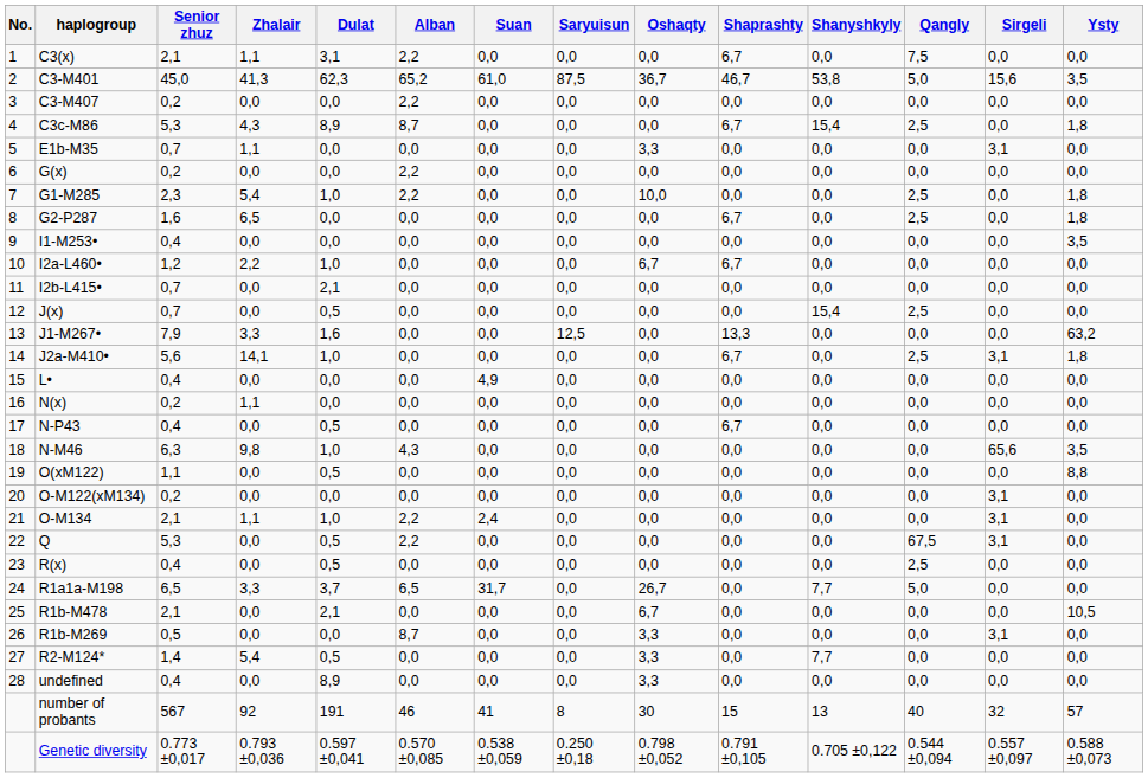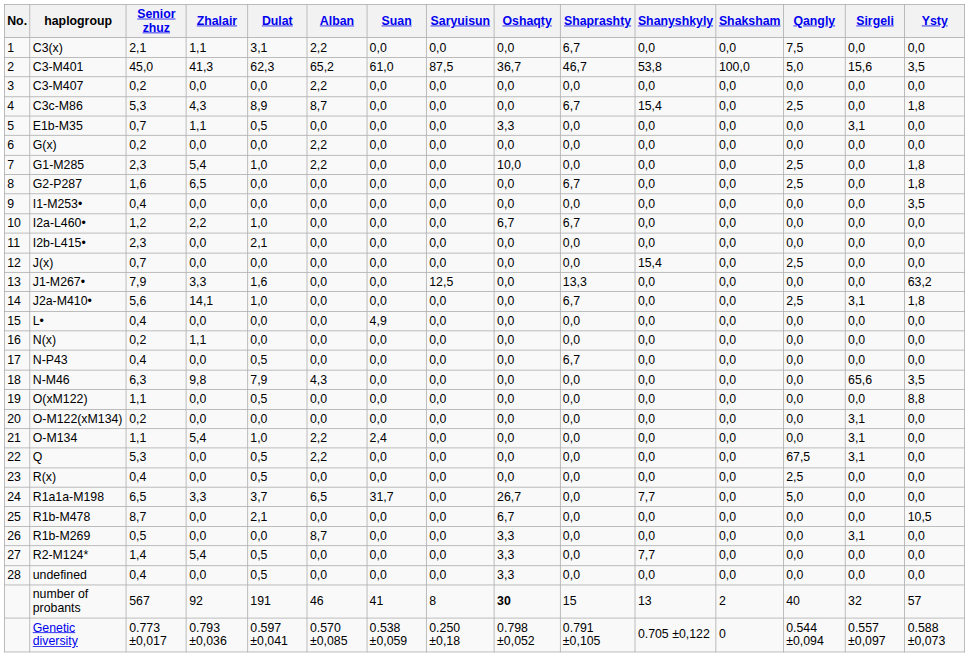+ column: Shaksham | 0,0 | 100,0 | 0,0 | 0,0 | 0,0 | 0,0 | 0,0 | 0,0 | 0,0 | 0,0 | 0,0 | 0,0 | 0,0 | 0,0 | 0,0 | 0,0 | 0,0 | 0,0 | 0,0 | 0,0 | 0,0 | 0,0 | 0,0 | 0,0 | 0,0 | 0,0 | 0,0 | 0,0 | 2 | 0
E1b-M35 | Dulat: 0,0 -> 0,5
I2b-L415• | Senior zhuz: 0,7 -> 2,3
J(x) | Dulat: 0,5 -> 0,0
N-M46 | Dulat: 1,0 -> 7,9
O-M134 | Senior zhuz: 2,1 -> 1,1
O-M134 | Zhalair: 1,1 -> 5,4
R1b-M478 | Senior zhuz: 2,1 -> 8,7
undefined | Dulat: 8,9 -> 0,5
number of probants | Oshaqty: normal -> bold
